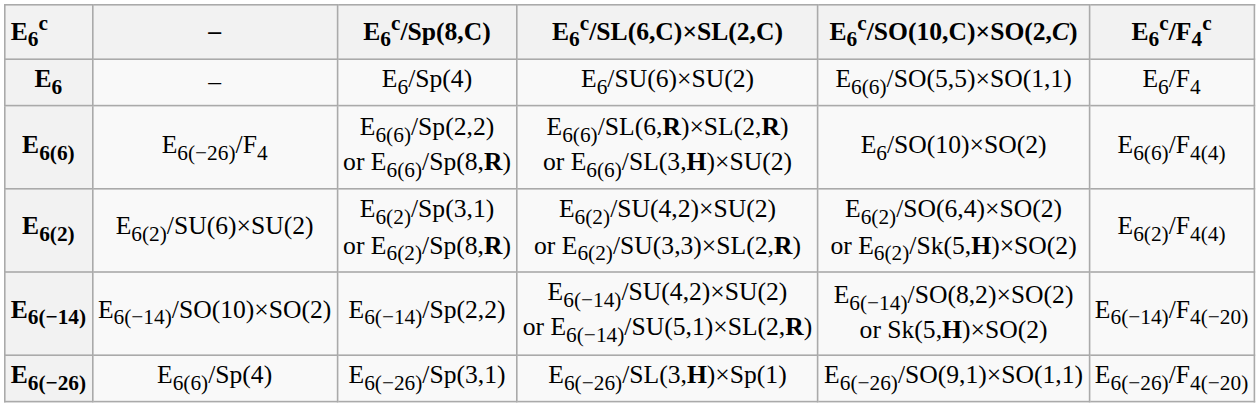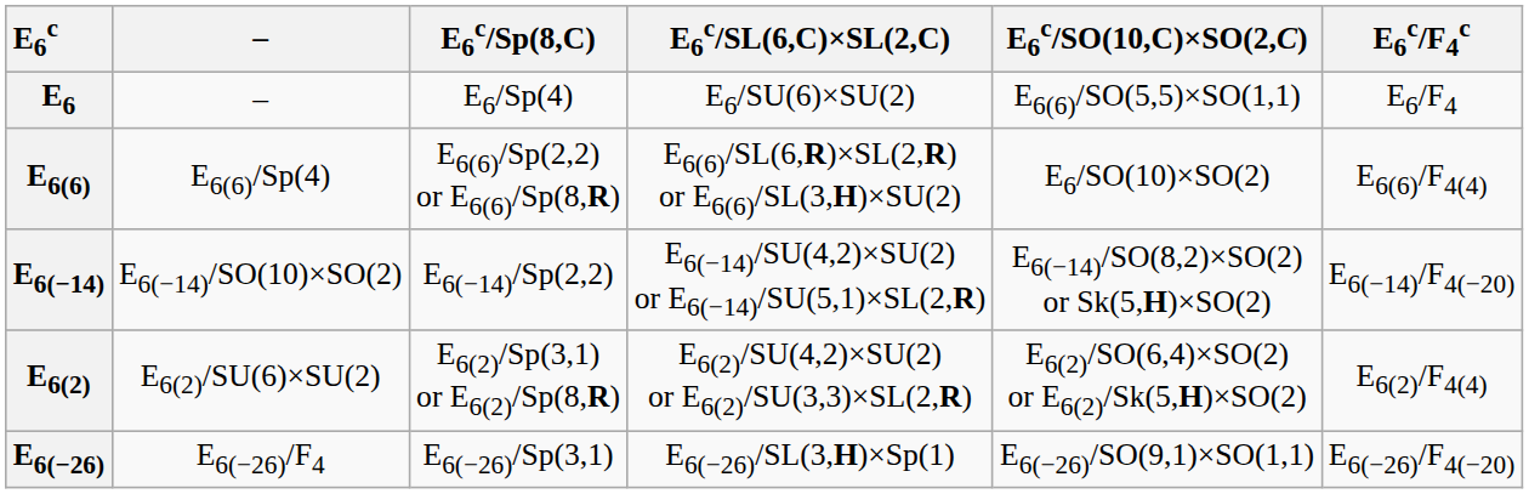E6(6) | –: E6(−26)/F4 -> E6(6)/Sp(4)
rows swapped: E6(2) <-> E6(−14)
E6(−26) | –: E6(6)/Sp(4) -> E6(−26)/F4
